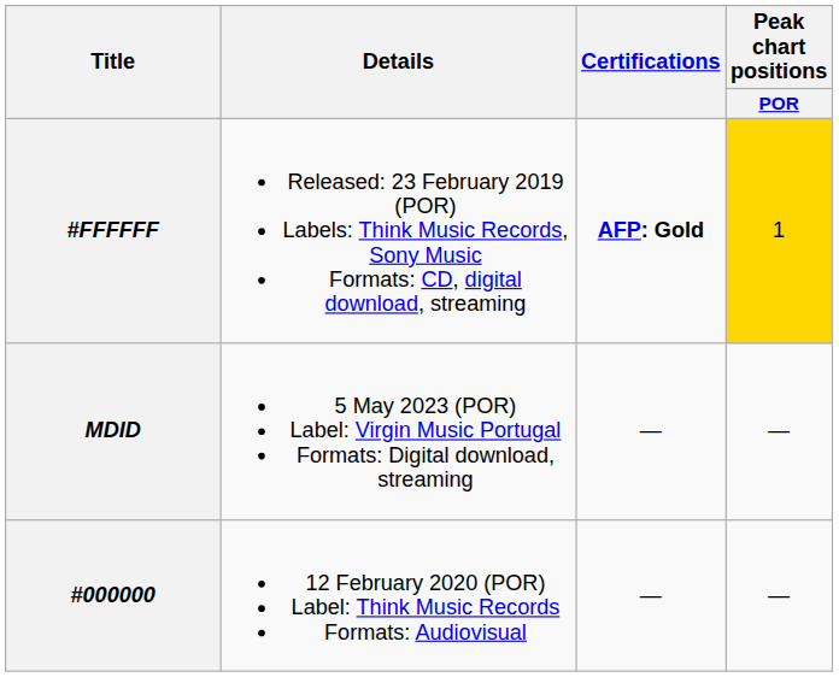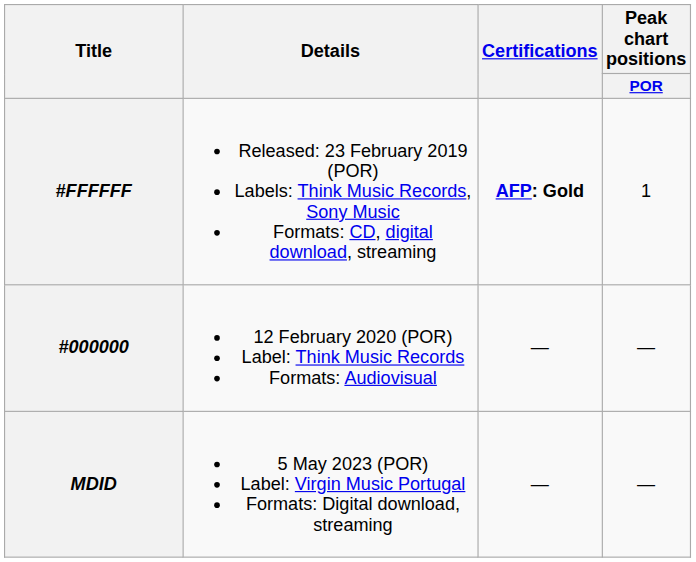#FFFFFF | Peak chart positions / POR: gold background -> no background
rows swapped: #000000 <-> MDID
